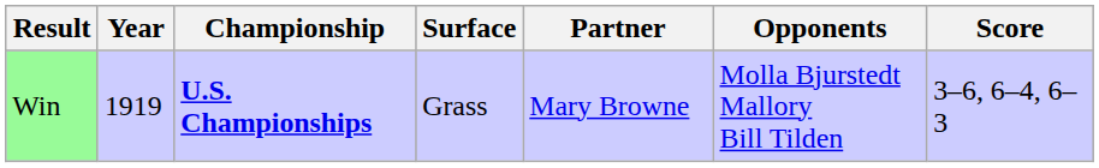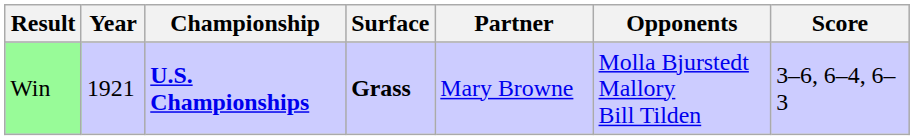Win | Year: 1919 -> 1921
Win | Surface: normal -> bold
